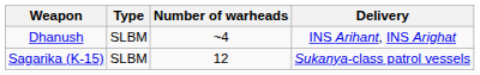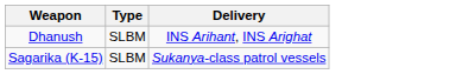- column: Number of warheads | ~4 | 12
